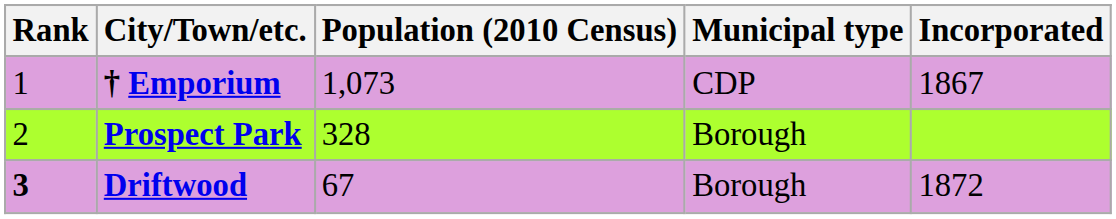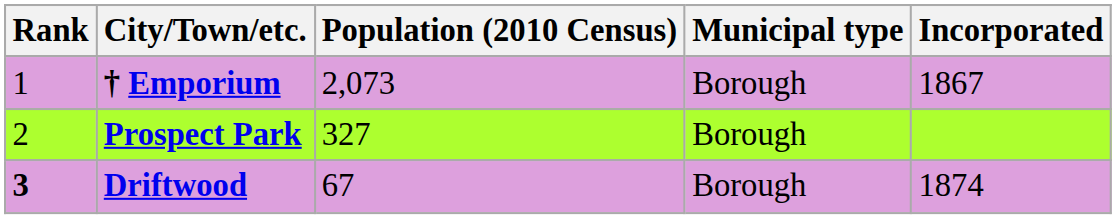† Emporium | Population (2010 Census): 1,073 -> 2,073
† Emporium | Municipal type: CDP -> Borough
Prospect Park | Population (2010 Census): 328 -> 327
Driftwood | Incorporated: 1872 -> 1874
